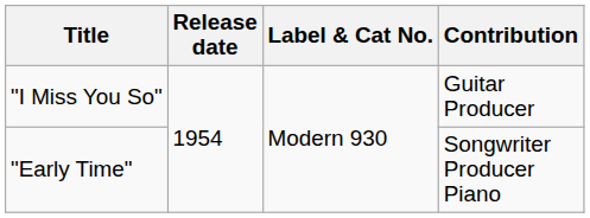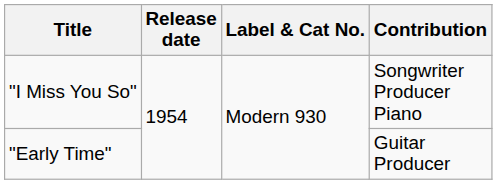"I Miss You So" | Contribution: Guitar Producer -> Songwriter Producer Piano
"Early Time" | Contribution: Songwriter Producer Piano -> Guitar Producer
